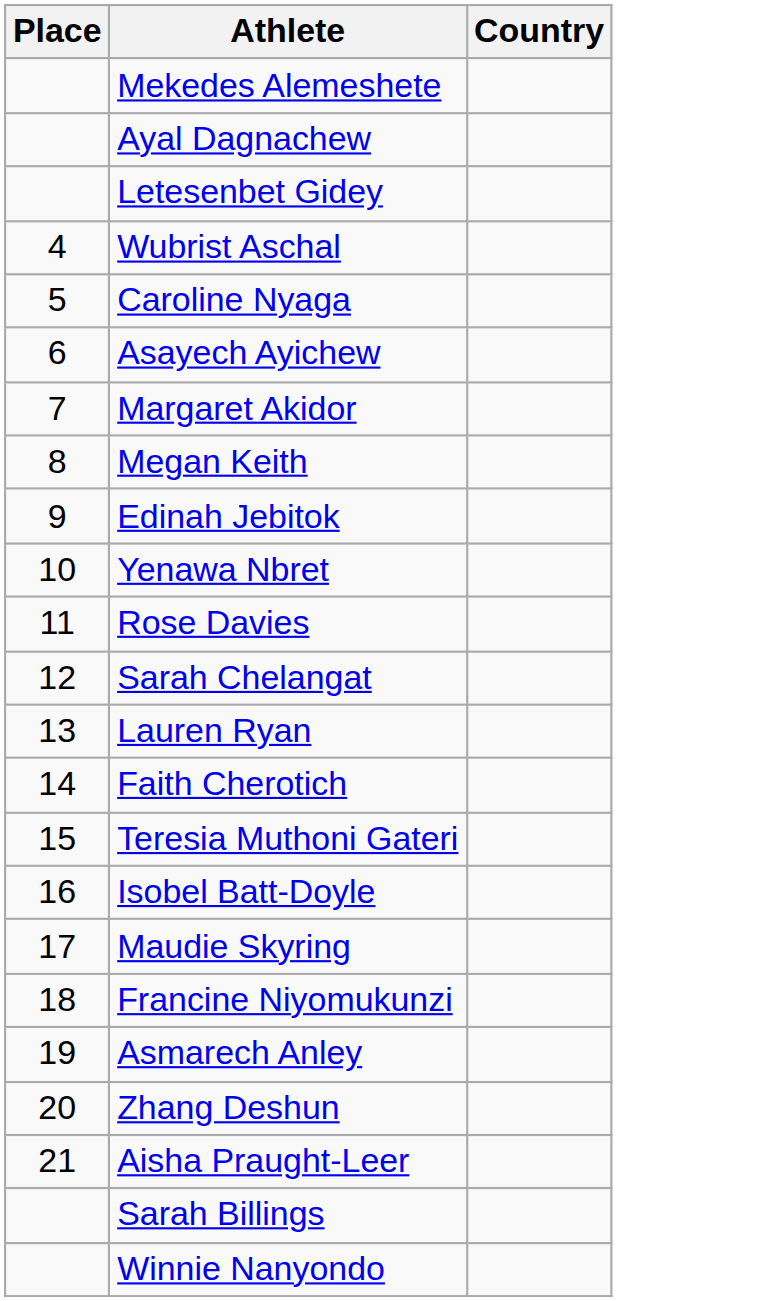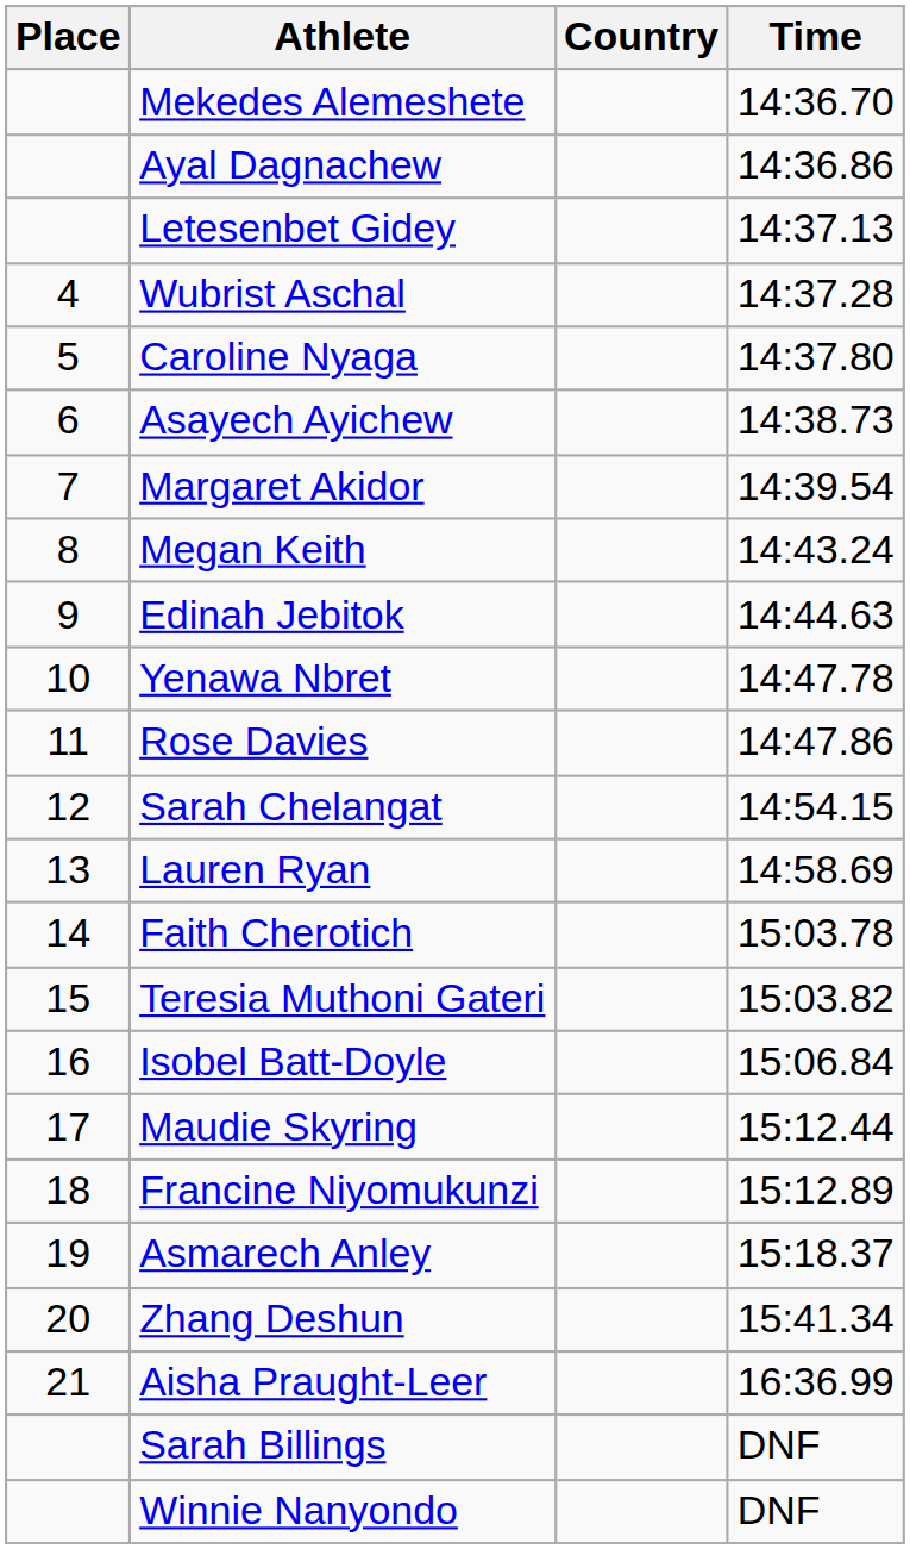+ column: Time | 14:36.70 | 14:36.86 | 14:37.13 | 14:37.28 | 14:37.80 | 14:38.73 | 14:39.54 | 14:43.24 | 14:44.63 | 14:47.78 | 14:47.86 | 14:54.15 | 14:58.69 | 15:03.78 | 15:03.82 | 15:06.84 | 15:12.44 | 15:12.89 | 15:18.37 | 15:41.34 | 16:36.99 | DNF | DNF
